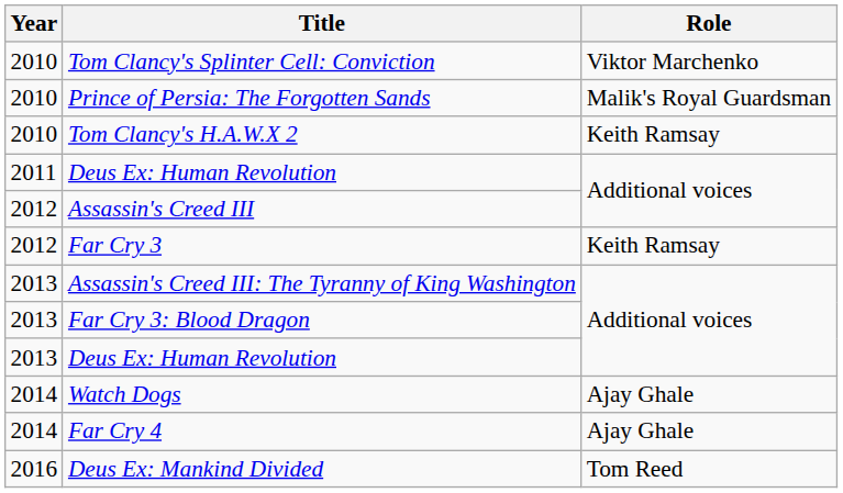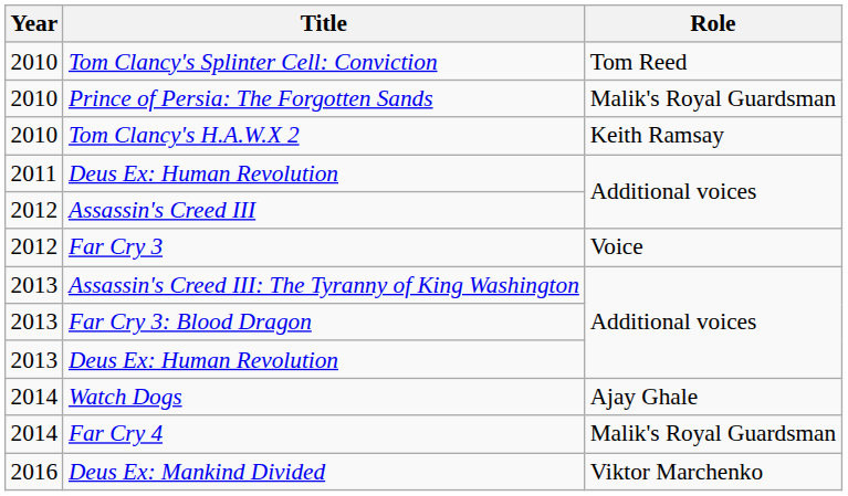Tom Clancy's Splinter Cell: Conviction | Role: Viktor Marchenko -> Tom Reed
Far Cry 3 | Role: Keith Ramsay -> Voice
Far Cry 4 | Role: Ajay Ghale -> Malik's Royal Guardsman
Deus Ex: Mankind Divided | Role: Tom Reed -> Viktor Marchenko
